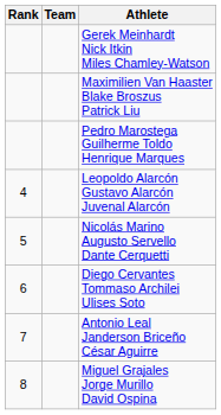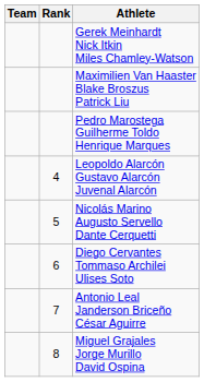columns swapped: Rank <-> Team
